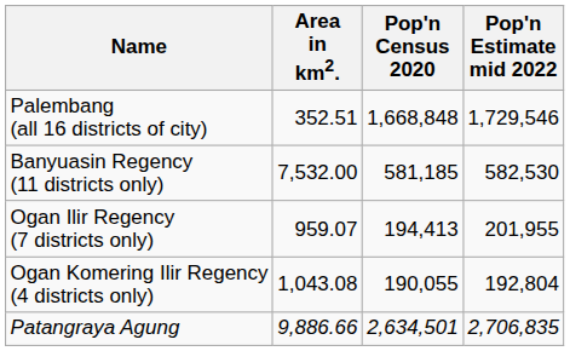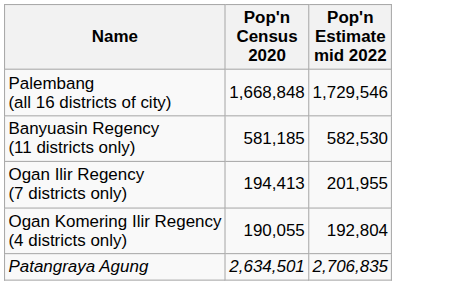- column: Area in km2. | 352.51 | 7,532.00 | 959.07 | 1,043.08 | 9,886.66
